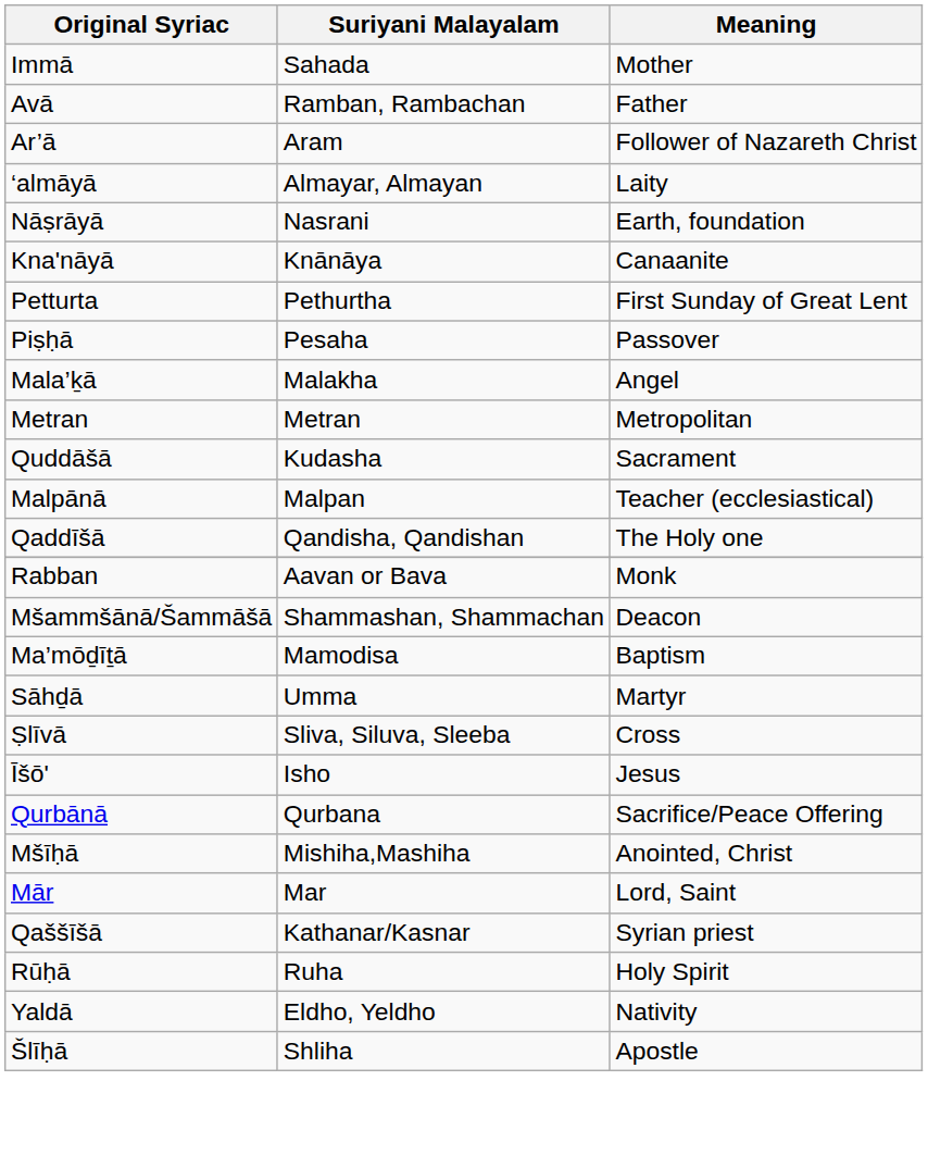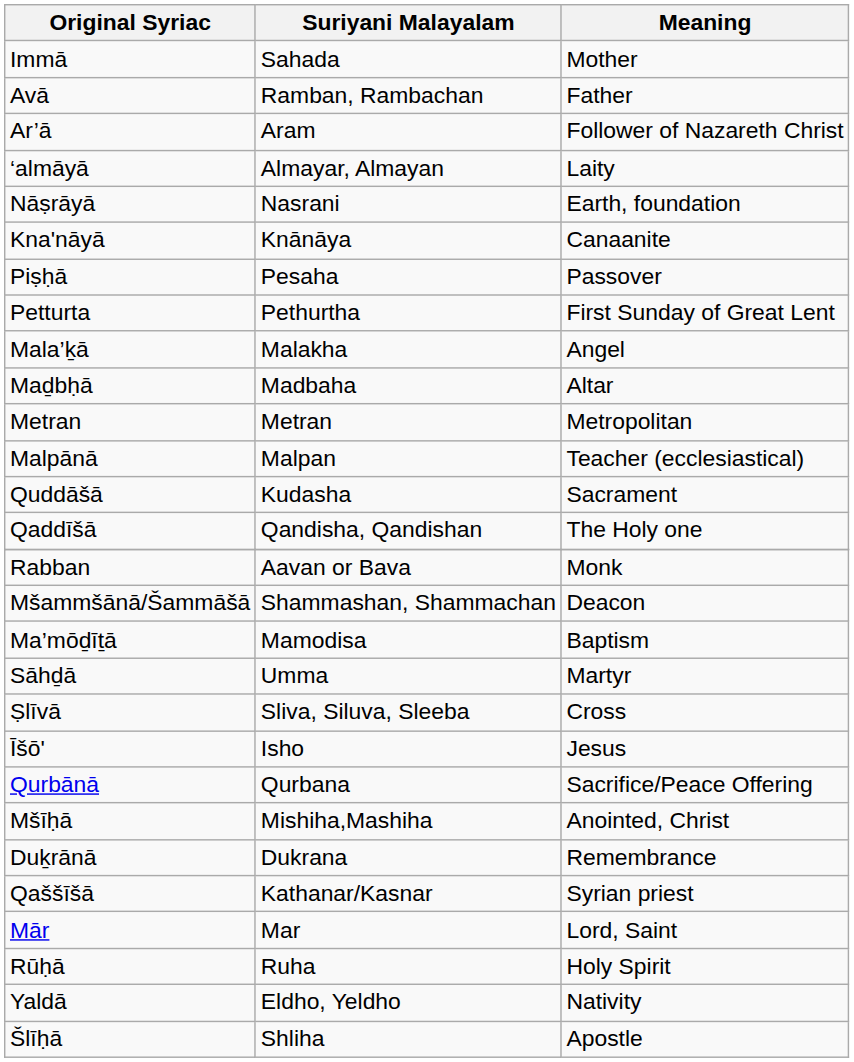rows swapped: Piṣḥā <-> Petturta
+ row: Maḏbḥā | Madbaha | Altar
rows swapped: Malpānā <-> Quddāšā
+ row: Duḵrānā | Dukrana | Remembrance
rows swapped: Qaššīšā <-> Mār
